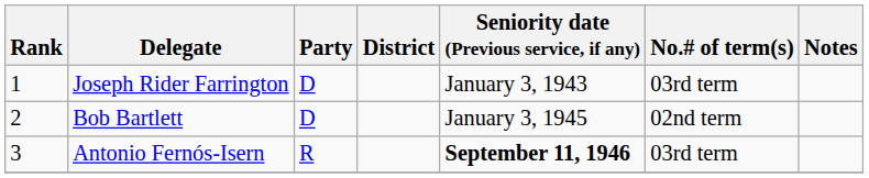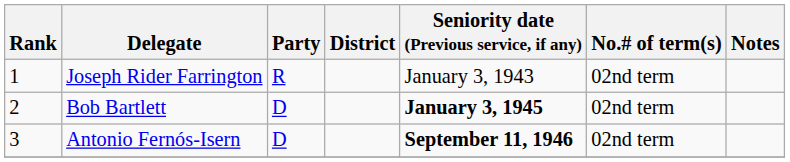Joseph Rider Farrington | Party: D -> R
Joseph Rider Farrington | No.# of term(s): 03rd term -> 02nd term
Bob Bartlett | Seniority date (Previous service, if any): normal -> bold
Antonio Fernós-Isern | Party: R -> D
Antonio Fernós-Isern | No.# of term(s): 03rd term -> 02nd term
